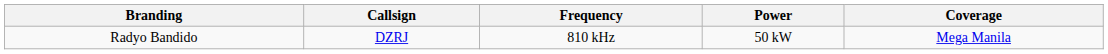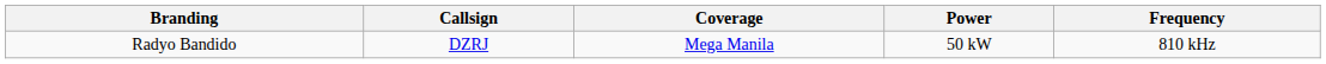columns swapped: Frequency <-> Coverage
